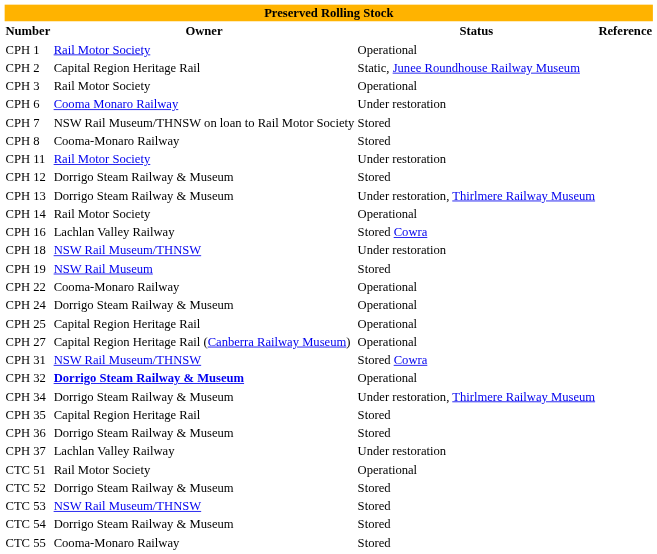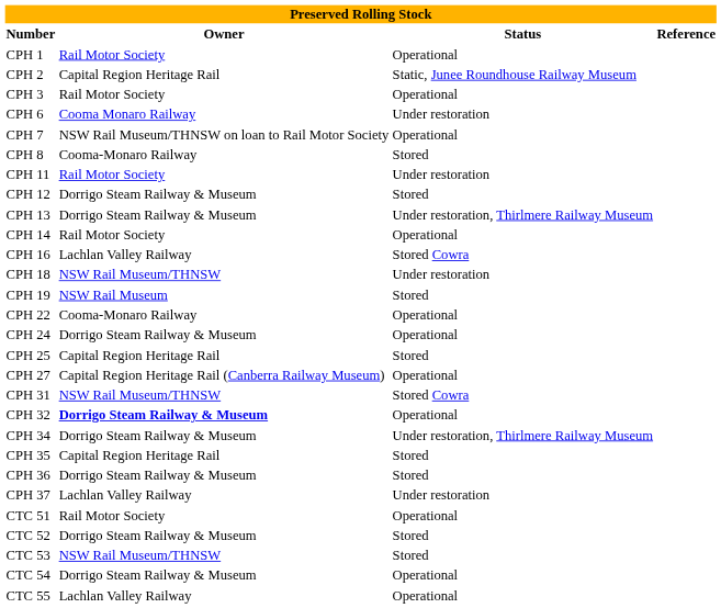CPH 7 | Status: Stored -> Operational
CPH 25 | Status: Operational -> Stored
CTC 54 | Status: Stored -> Operational
CTC 55 | Owner: Cooma-Monaro Railway -> Lachlan Valley Railway
CTC 55 | Status: Stored -> Operational
